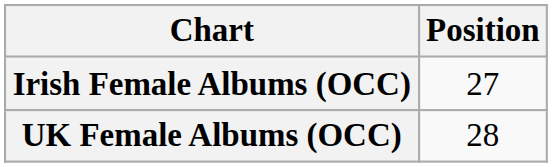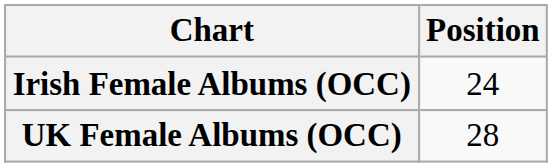Irish Female Albums (OCC) | Position: 27 -> 24
